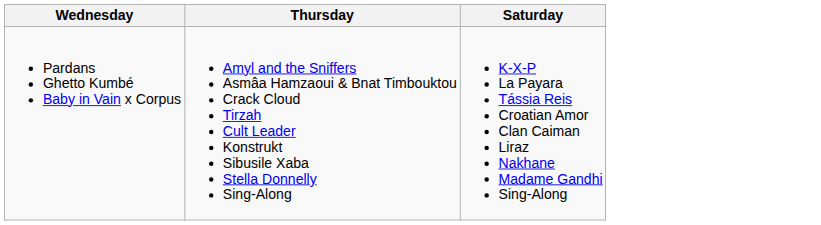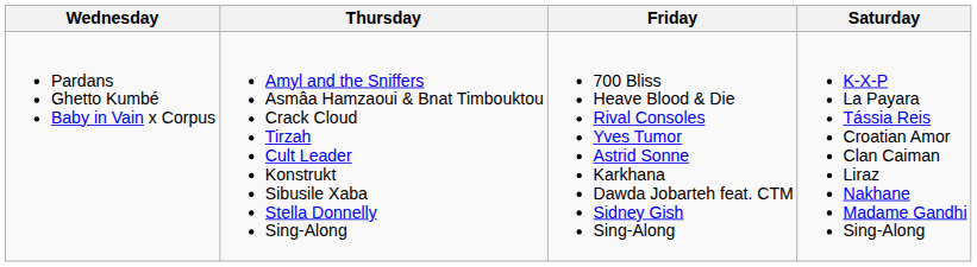+ column: Friday | 700 Bliss Heave Blood & Die Rival Consoles Yves Tumor Astrid Sonne Karkhana Dawda Jobarteh feat. CTM Sidney Gish Sing-Along
